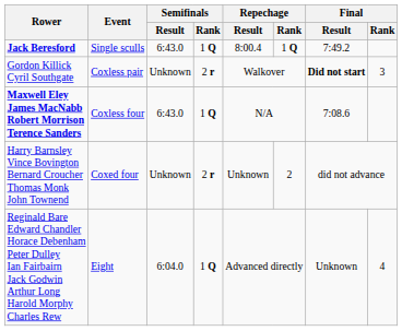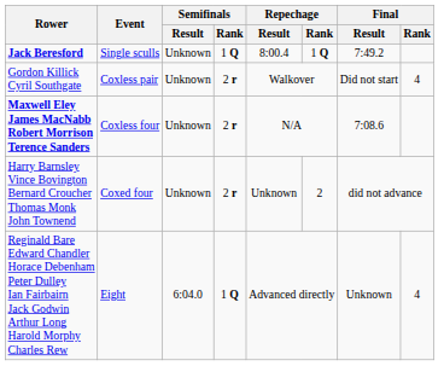Jack Beresford | Semifinals / Result: 6:43.0 -> Unknown
Gordon Killick Cyril Southgate | Final / Result: bold -> normal
Gordon Killick Cyril Southgate | Final / Rank: 3 -> 4
Maxwell Eley James MacNabb Robert Morrison Terence Sanders | Semifinals / Result: 6:43.0 -> Unknown
Maxwell Eley James MacNabb Robert Morrison Terence Sanders | Semifinals / Rank: 1 Q -> 2 r
